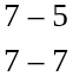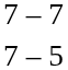rows swapped: 7 – 7 <-> 7 – 5
